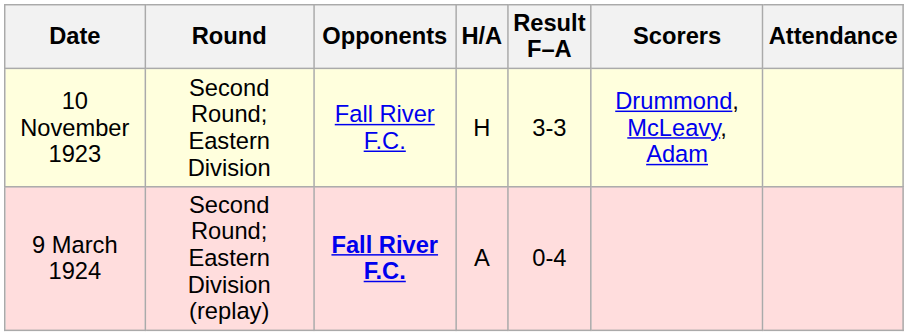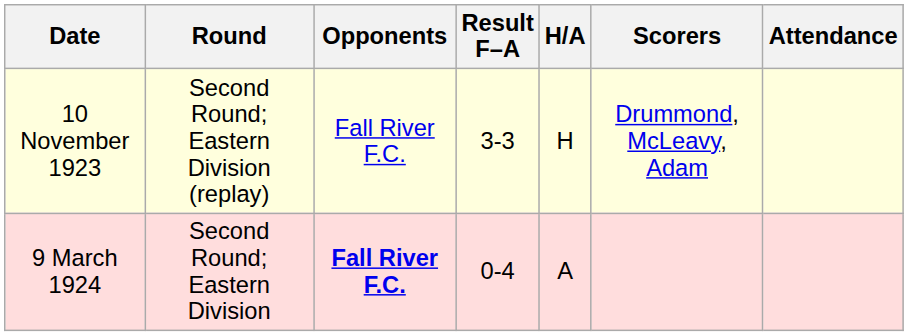columns swapped: H/A <-> Result F–A
10 November 1923 | Round: Second Round; Eastern Division -> Second Round; Eastern Division (replay)
9 March 1924 | Round: Second Round; Eastern Division (replay) -> Second Round; Eastern Division
